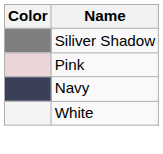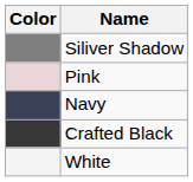+ row: Crafted Black
